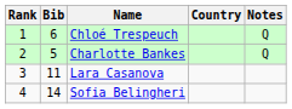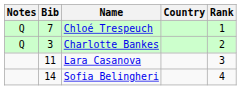columns swapped: Rank <-> Notes
Chloé Trespeuch | Bib: 6 -> 7
Charlotte Bankes | Bib: 5 -> 3
